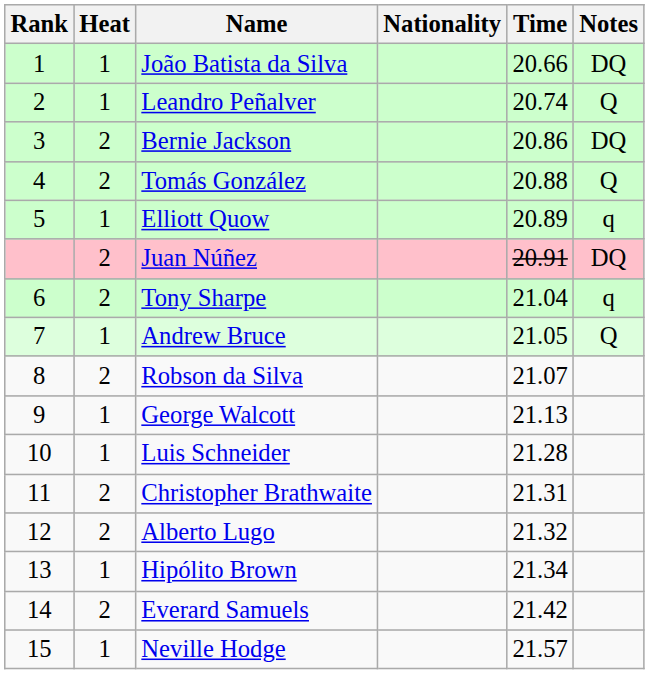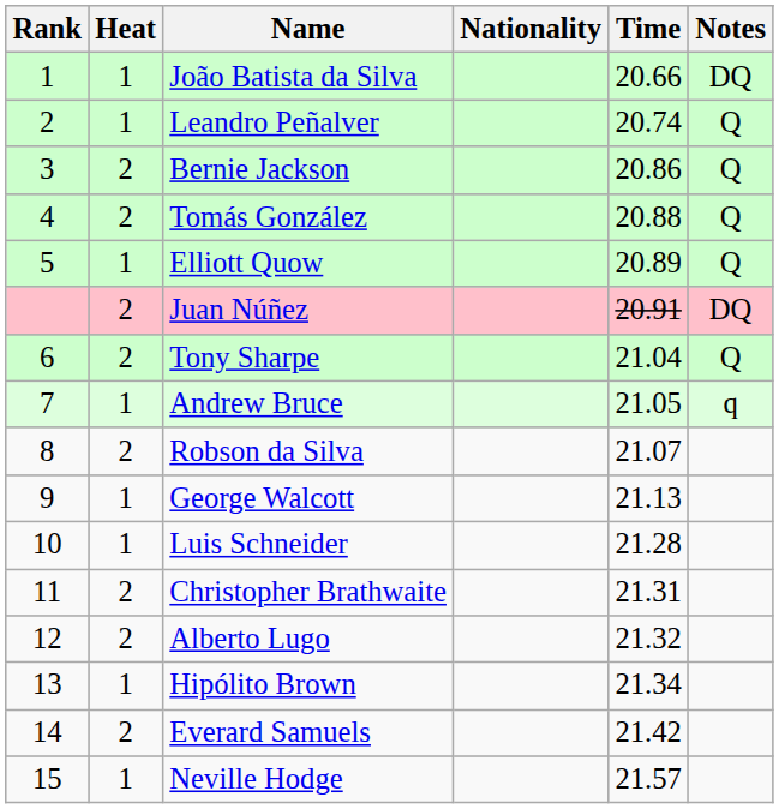Bernie Jackson | Notes: DQ -> Q
Elliott Quow | Notes: q -> Q
Tony Sharpe | Notes: q -> Q
Andrew Bruce | Notes: Q -> q
